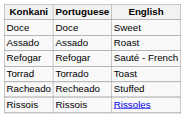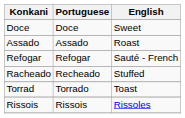rows swapped: Racheado <-> Torrad
